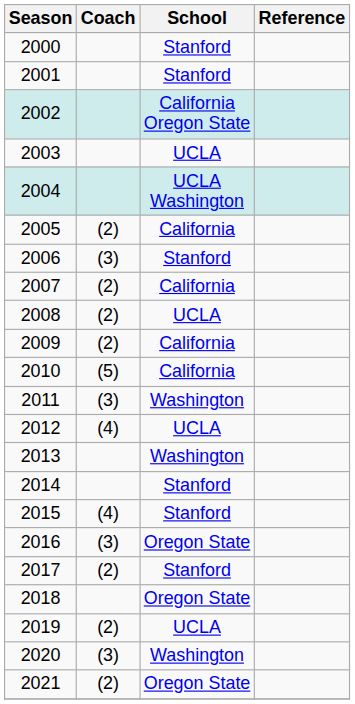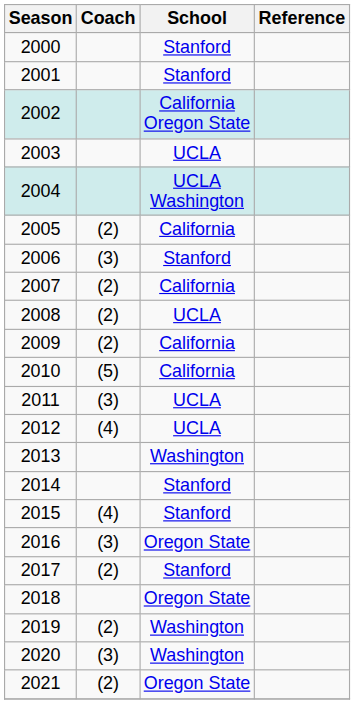2011 | School: Washington -> UCLA
2019 | School: UCLA -> Washington
